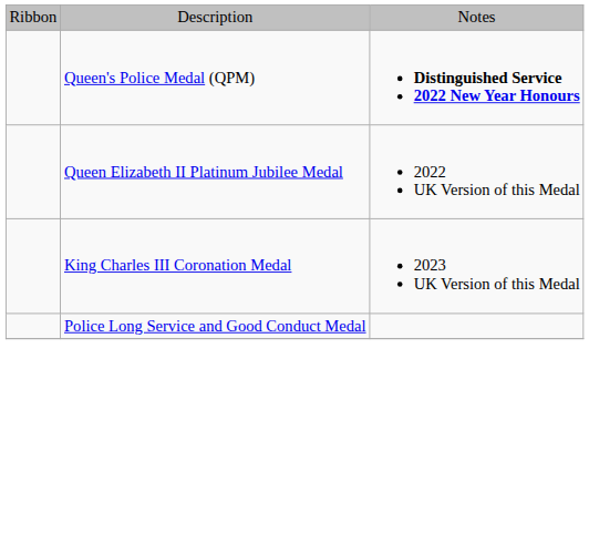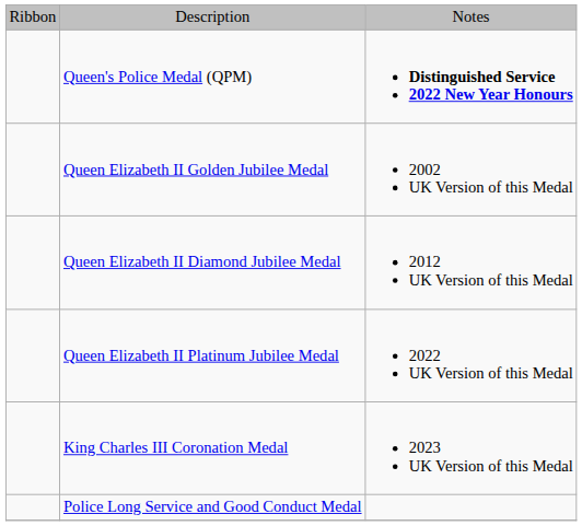+ row: Queen Elizabeth II Golden Jubilee Medal | 2002 UK Version of this Medal
+ row: Queen Elizabeth II Diamond Jubilee Medal | 2012 UK Version of this Medal
